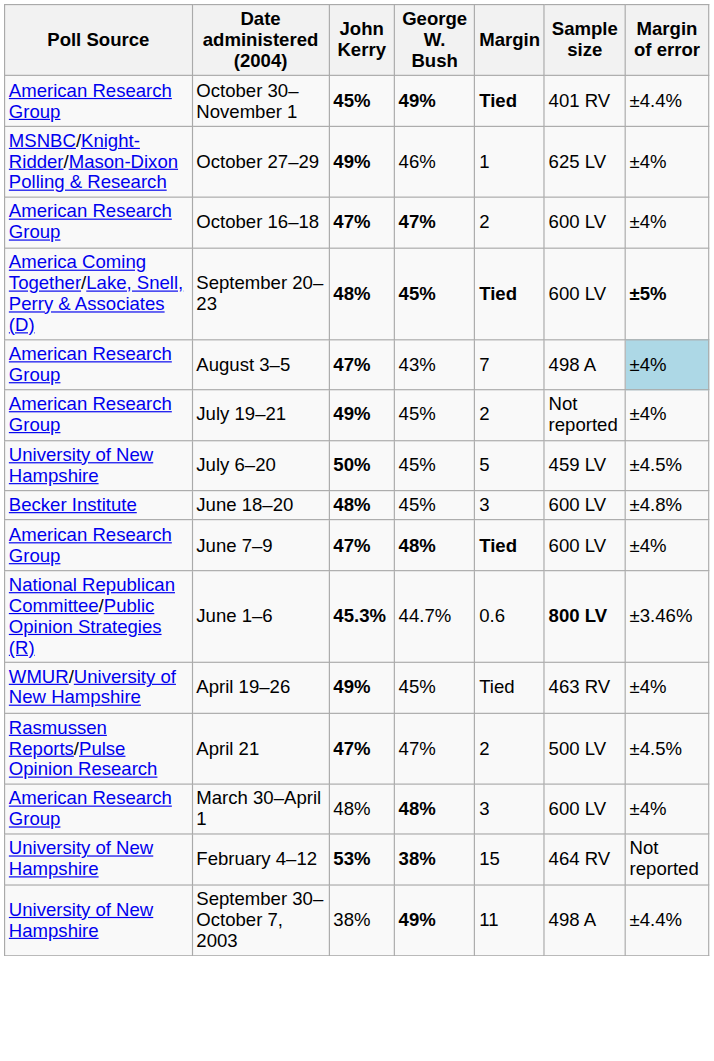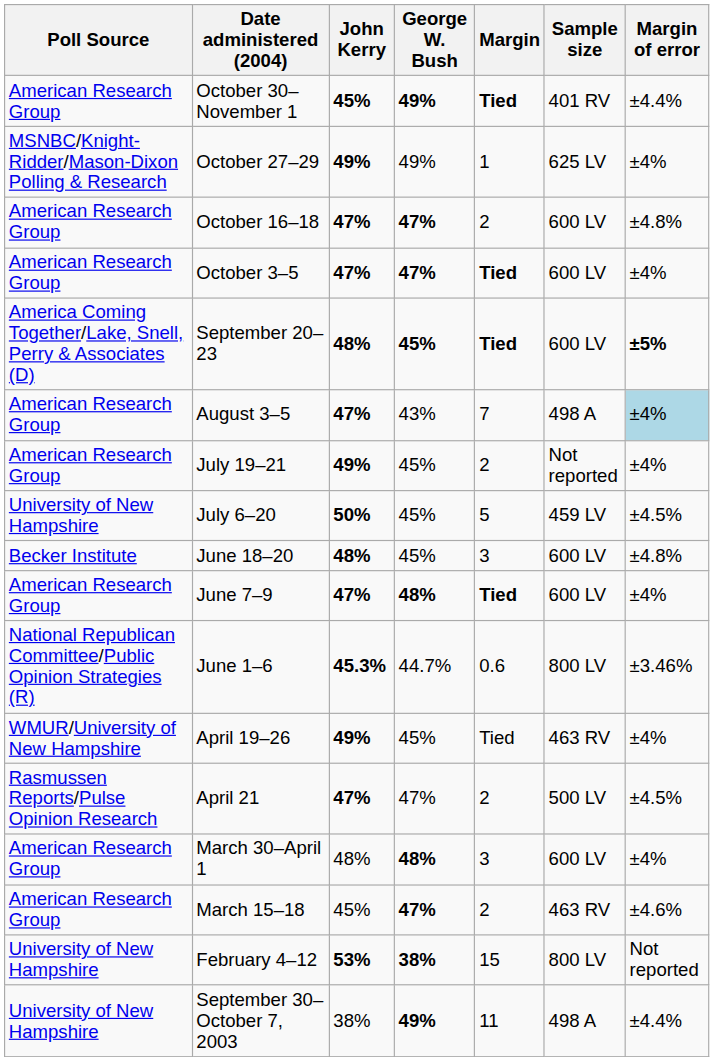October 27–29 | George W. Bush: 46% -> 49%
October 16–18 | Margin of error: ±4% -> ±4.8%
+ row: American Research Group | October 3–5 | 47% | 47% | Tied | 600 LV | ±4%
June 1–6 | Sample size: bold -> normal
+ row: American Research Group | March 15–18 | 45% | 47% | 2 | 463 RV | ±4.6%
February 4–12 | Sample size: 464 RV -> 800 LV
